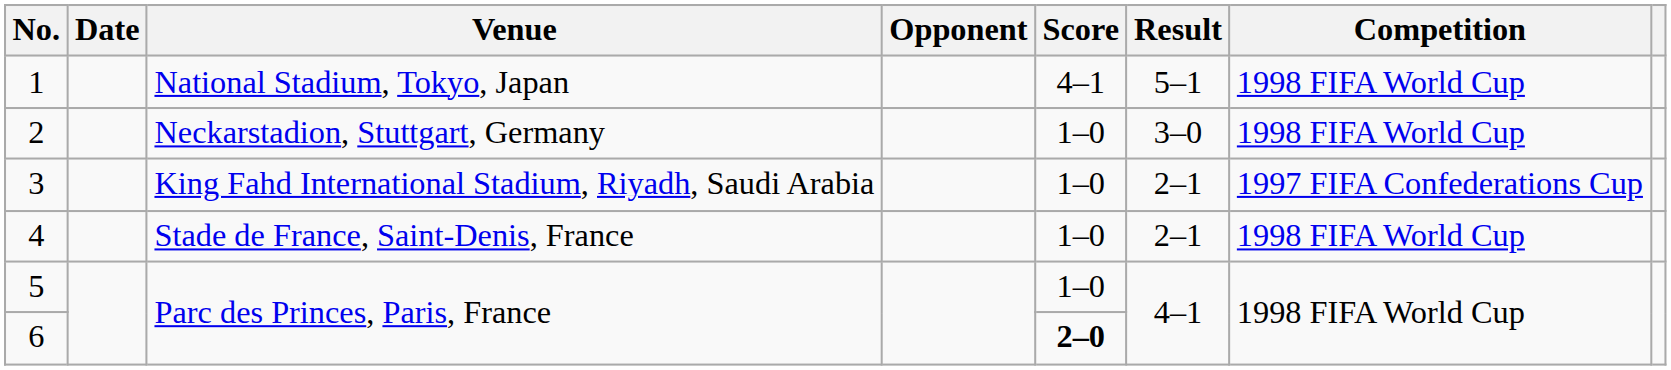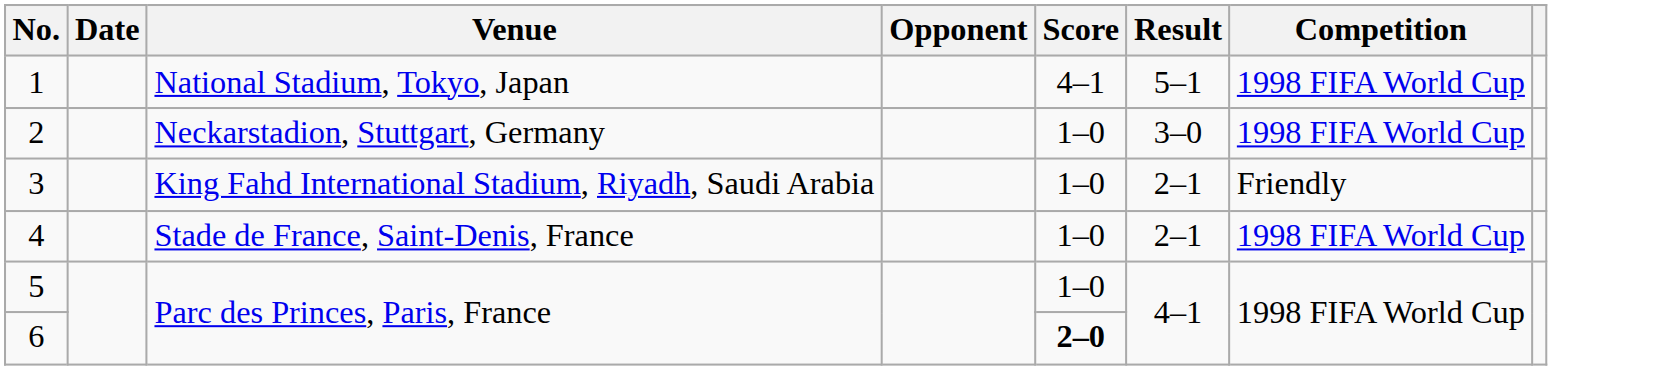3 | Competition: 1997 FIFA Confederations Cup -> Friendly
